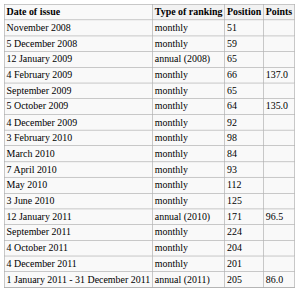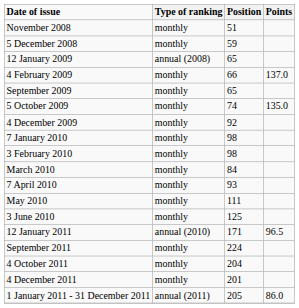5 October 2009 | Position: 64 -> 74
+ row: 7 January 2010 | monthly | 98
May 2010 | Position: 112 -> 111
